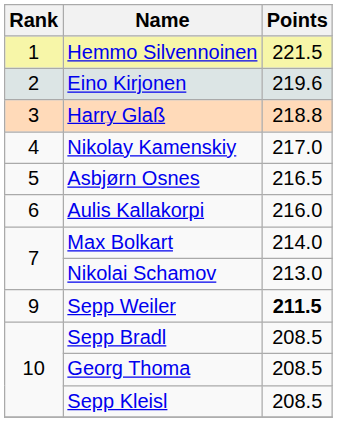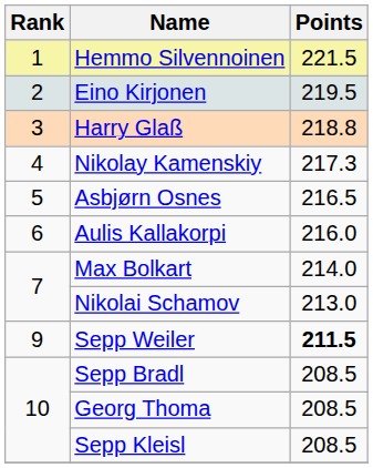Eino Kirjonen | Points: 219.6 -> 219.5
Nikolay Kamenskiy | Points: 217.0 -> 217.3
